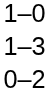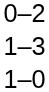rows swapped: 1–0 <-> 0–2
